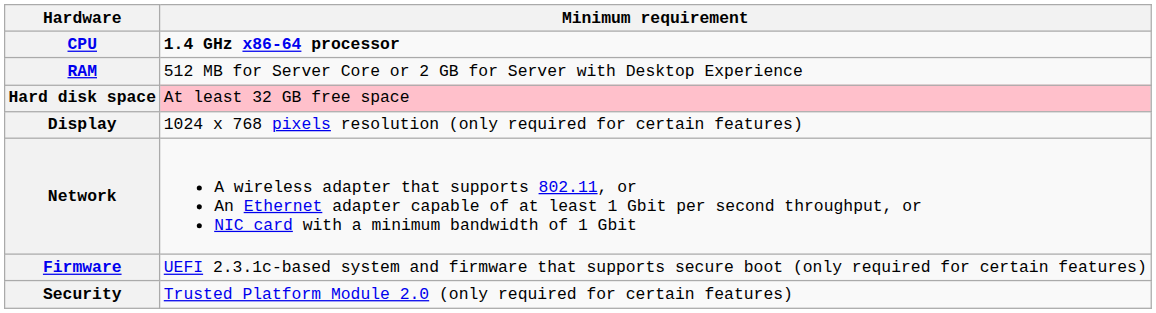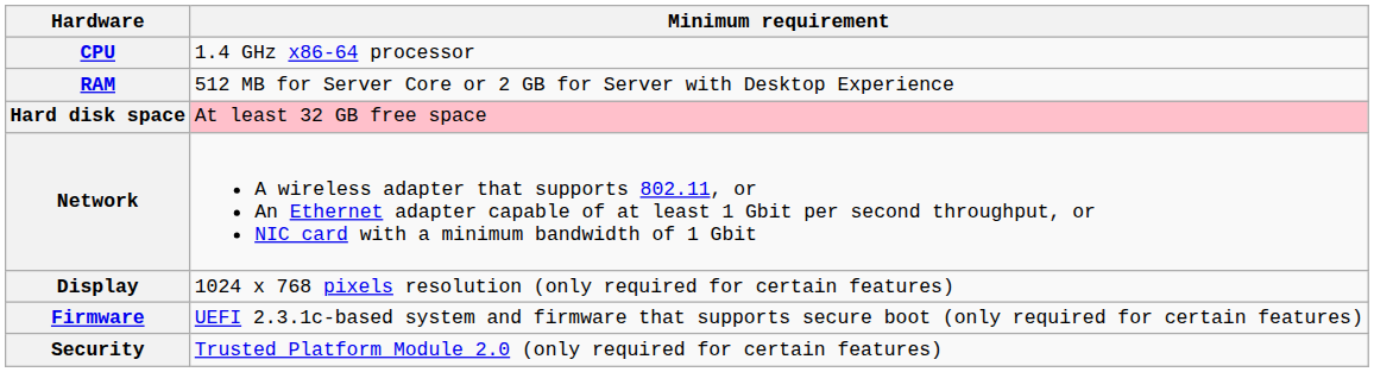CPU | Minimum requirement: bold -> normal
rows swapped: Display <-> Network
